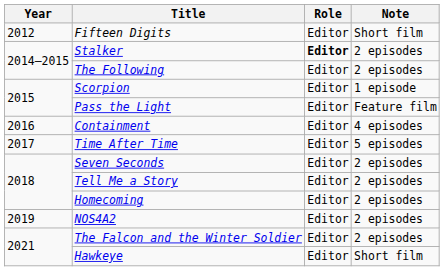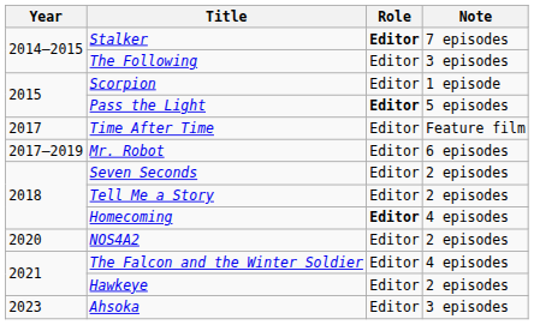- row: 2012 | Fifteen Digits | Editor | Short film
Stalker | Note: 2 episodes -> 7 episodes
The Following | Note: 2 episodes -> 3 episodes
Pass the Light | Role: normal -> bold
Pass the Light | Note: Feature film -> 5 episodes
- row: 2016 | Containment | Editor | 4 episodes
Time After Time | Note: 5 episodes -> Feature film
+ row: 2017–2019 | Mr. Robot | Editor | 6 episodes
Homecoming | Role: normal -> bold
Homecoming | Note: 2 episodes -> 4 episodes
NOS4A2 | Year: 2019 -> 2020
The Falcon and the Winter Soldier | Note: 2 episodes -> 4 episodes
Hawkeye | Note: Short film -> 2 episodes
+ row: 2023 | Ahsoka | Editor | 3 episodes
